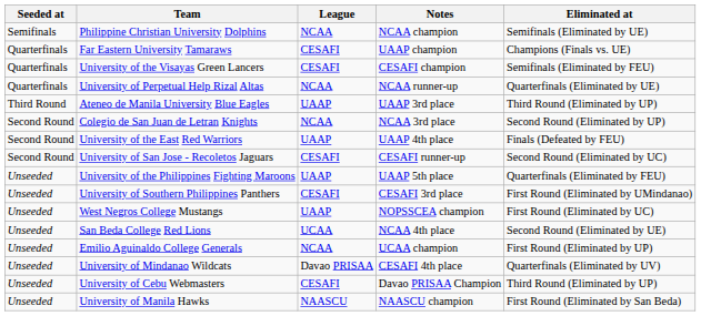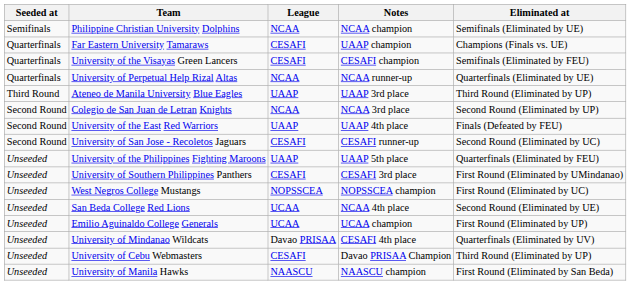West Negros College Mustangs | League: UAAP -> NOPSSCEA
Emilio Aguinaldo College Generals | League: NCAA -> UCAA
